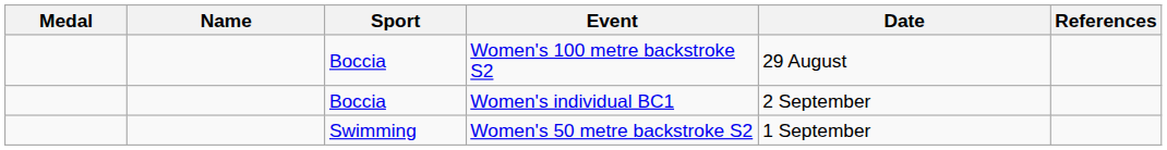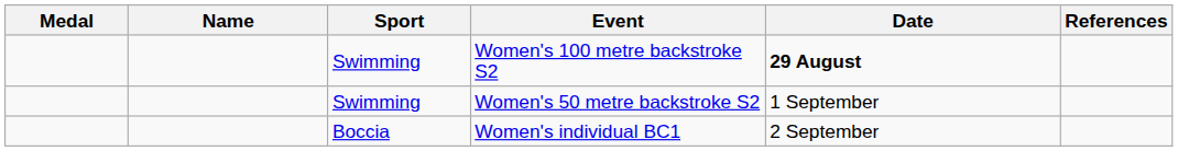Women's 100 metre backstroke S2 | Sport: Boccia -> Swimming
Women's 100 metre backstroke S2 | Date: normal -> bold
rows swapped: Women's 50 metre backstroke S2 <-> Women's individual BC1
